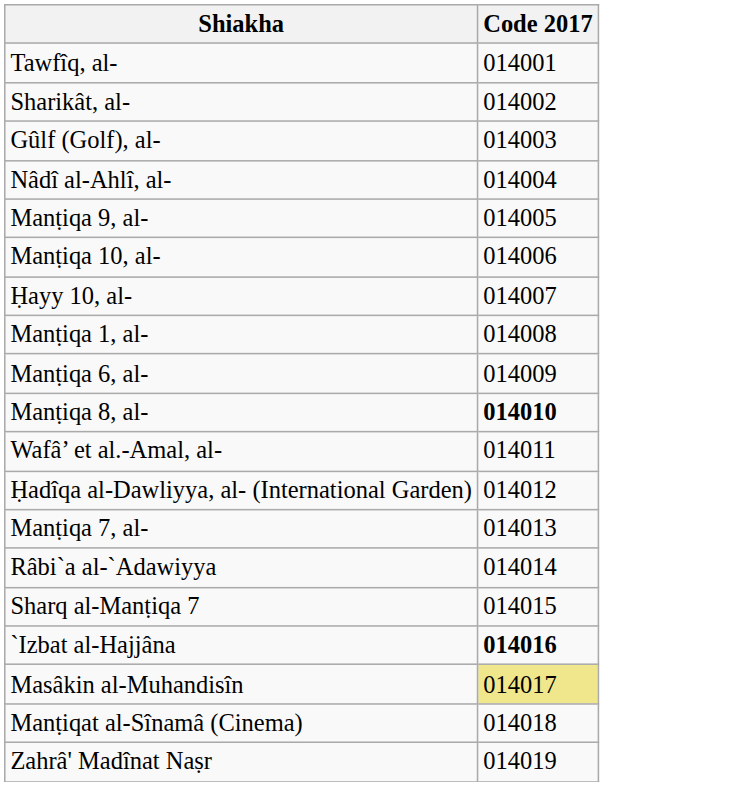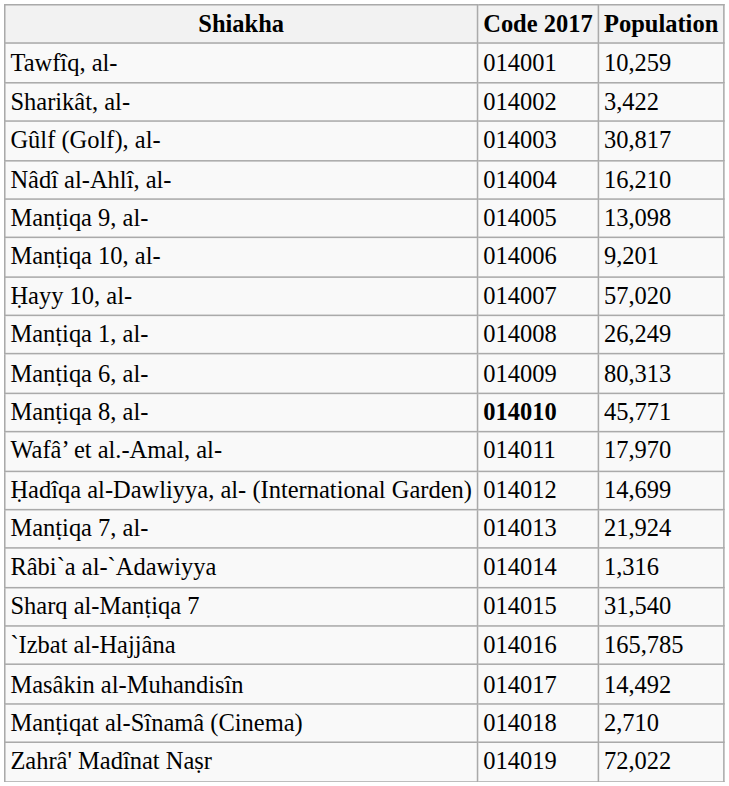+ column: Population | 10,259 | 3,422 | 30,817 | 16,210 | 13,098 | 9,201 | 57,020 | 26,249 | 80,313 | 45,771 | 17,970 | 14,699 | 21,924 | 1,316 | 31,540 | 165,785 | 14,492 | 2,710 | 72,022
`Izbat al-Hajjâna | Code 2017: bold -> normal
Masâkin al-Muhandisîn | Code 2017: khaki background -> no background
